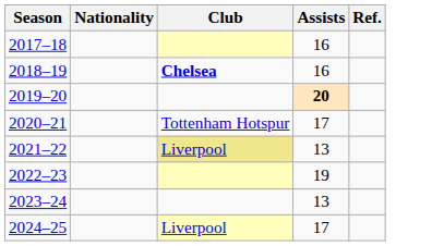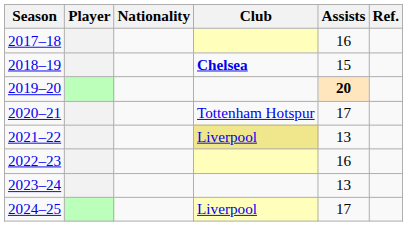+ column: Player
2018–19 | Assists: 16 -> 15
2022–23 | Assists: 19 -> 16
